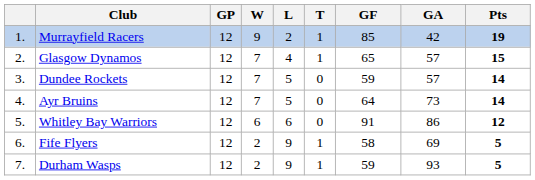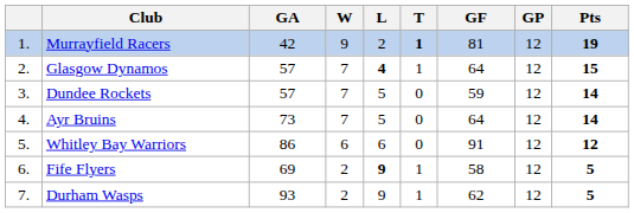columns swapped: GP <-> GA
Murrayfield Racers | T: normal -> bold
Murrayfield Racers | GF: 85 -> 81
Glasgow Dynamos | L: normal -> bold
Glasgow Dynamos | GF: 65 -> 64
Fife Flyers | L: normal -> bold
Durham Wasps | GF: 59 -> 62
